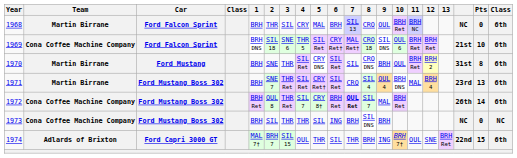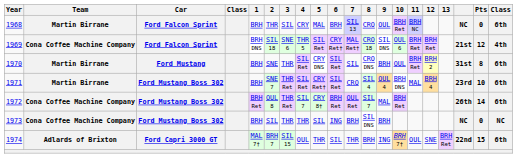1969 | Pts: 10 -> 12
1969 | column 20: 6th -> 4th
1971 | Pts: 13 -> 10
1972 | 7: bold -> normal
